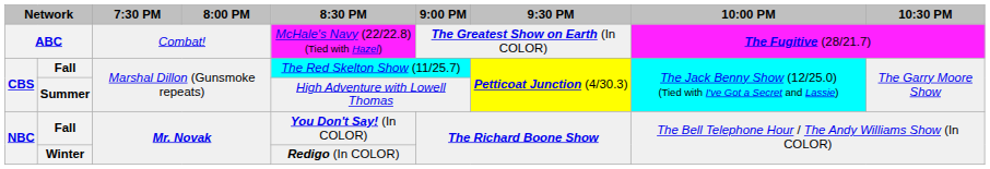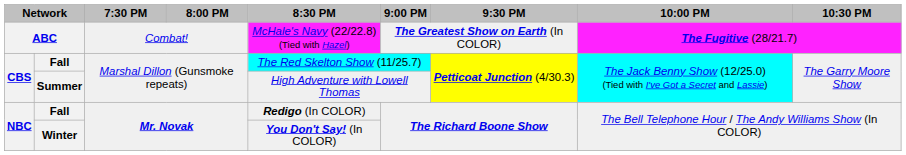NBC / Fall | 8:30 PM: You Don't Say! (In COLOR) -> Redigo (In COLOR)
Winter | 8:30 PM: Redigo (In COLOR) -> You Don't Say! (In COLOR)
